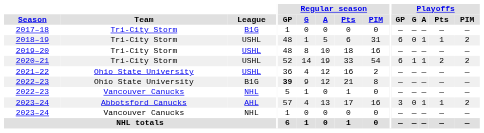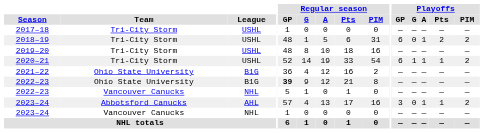2017–18 | League: B1G -> USHL
2018–19 | Playoffs / Pts: 1 -> 2
2020–21 | Playoffs / Pts: 2 -> 1
2021–22 | League: USHL -> B1G
